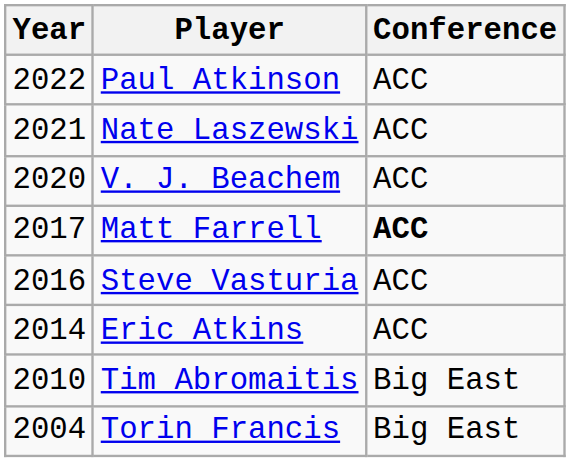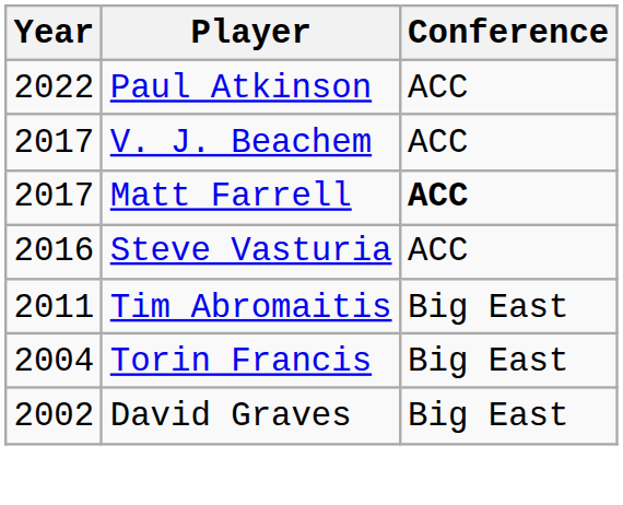- row: 2021 | Nate Laszewski | ACC
V. J. Beachem | Year: 2020 -> 2017
- row: 2014 | Eric Atkins | ACC
Tim Abromaitis | Year: 2010 -> 2011
+ row: 2002 | David Graves | Big East
